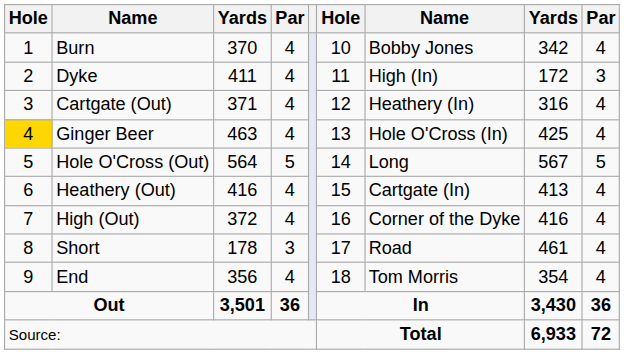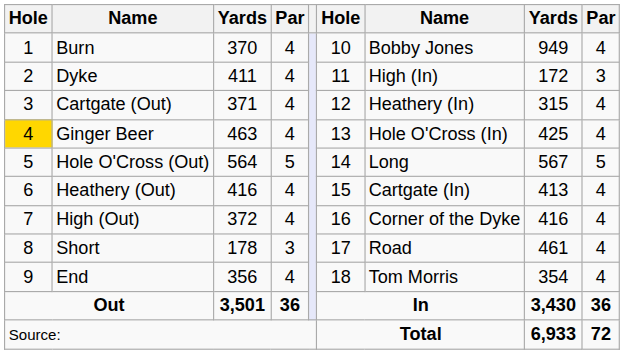Burn | column 8: 342 -> 949
Cartgate (Out) | column 8: 316 -> 315
